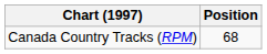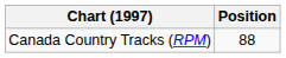Canada Country Tracks (RPM) | Position: 68 -> 88
